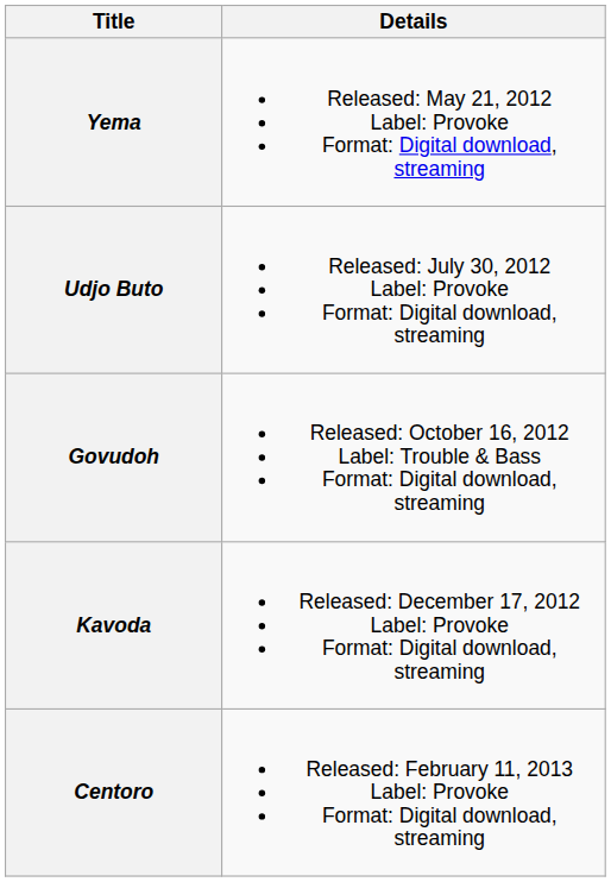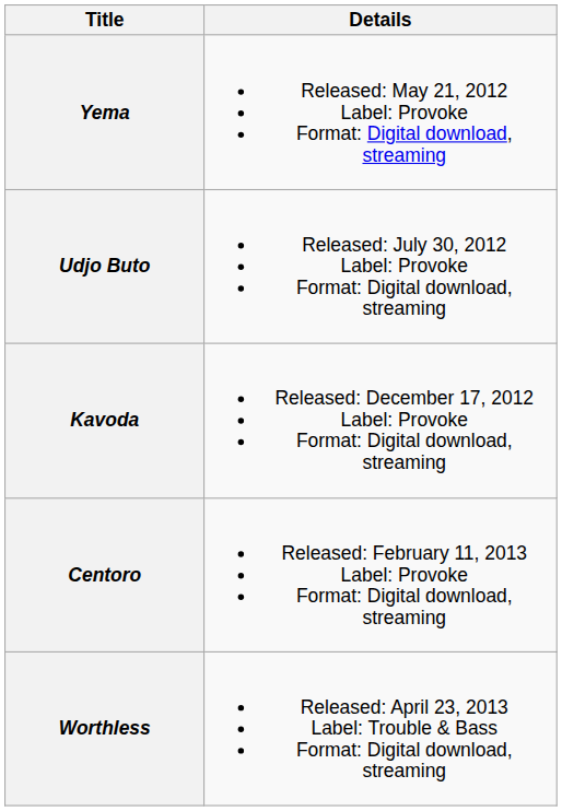- row: Govudoh | Released: October 16, 2012 Label: Trouble & Bass Format: Digital download, streaming
+ row: Worthless | Released: April 23, 2013 Label: Trouble & Bass Format: Digital download, streaming
